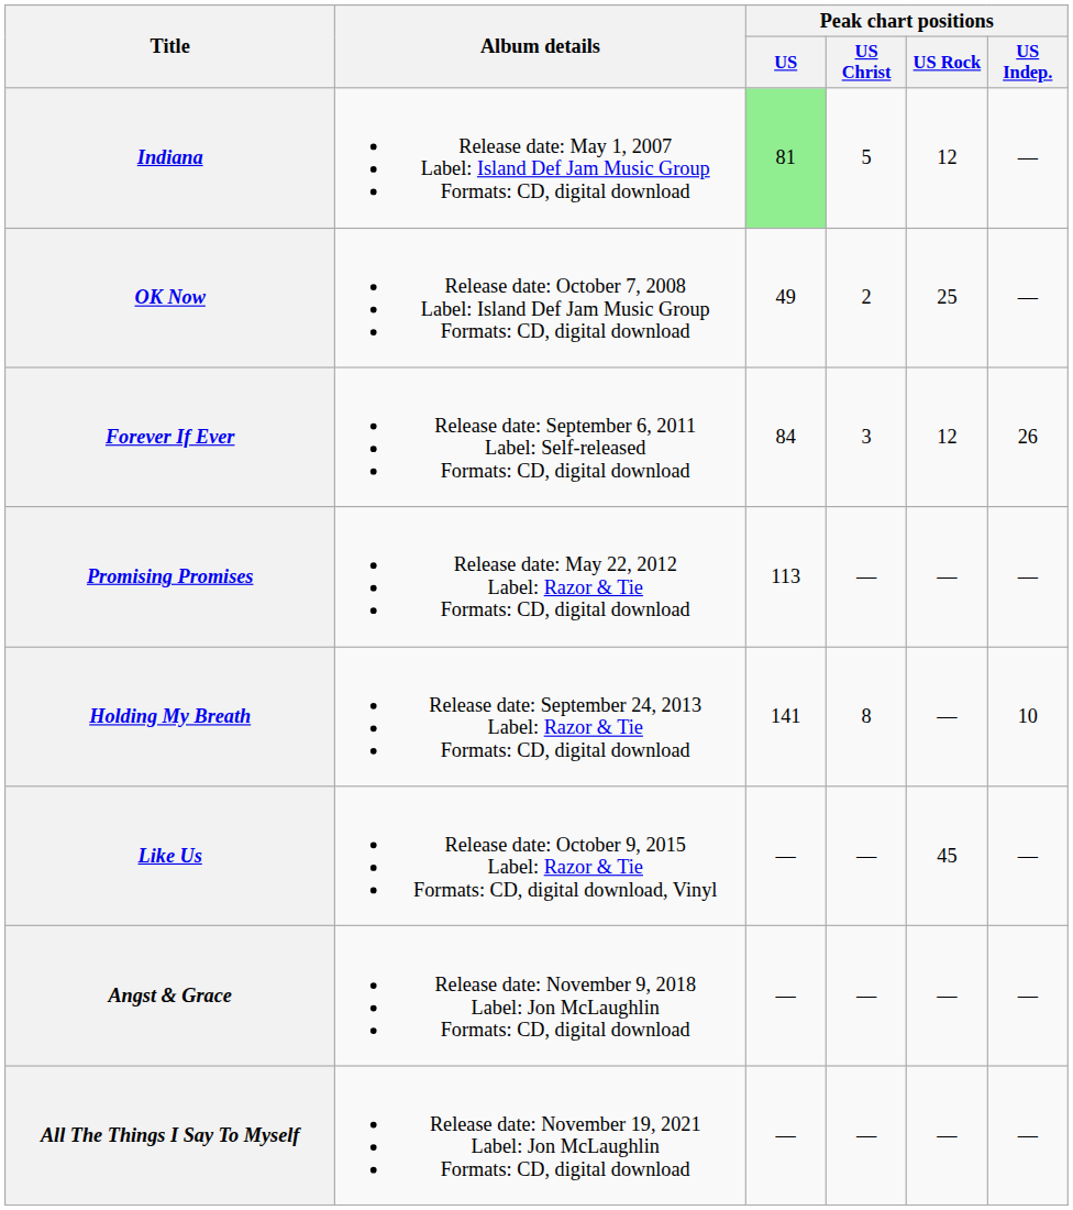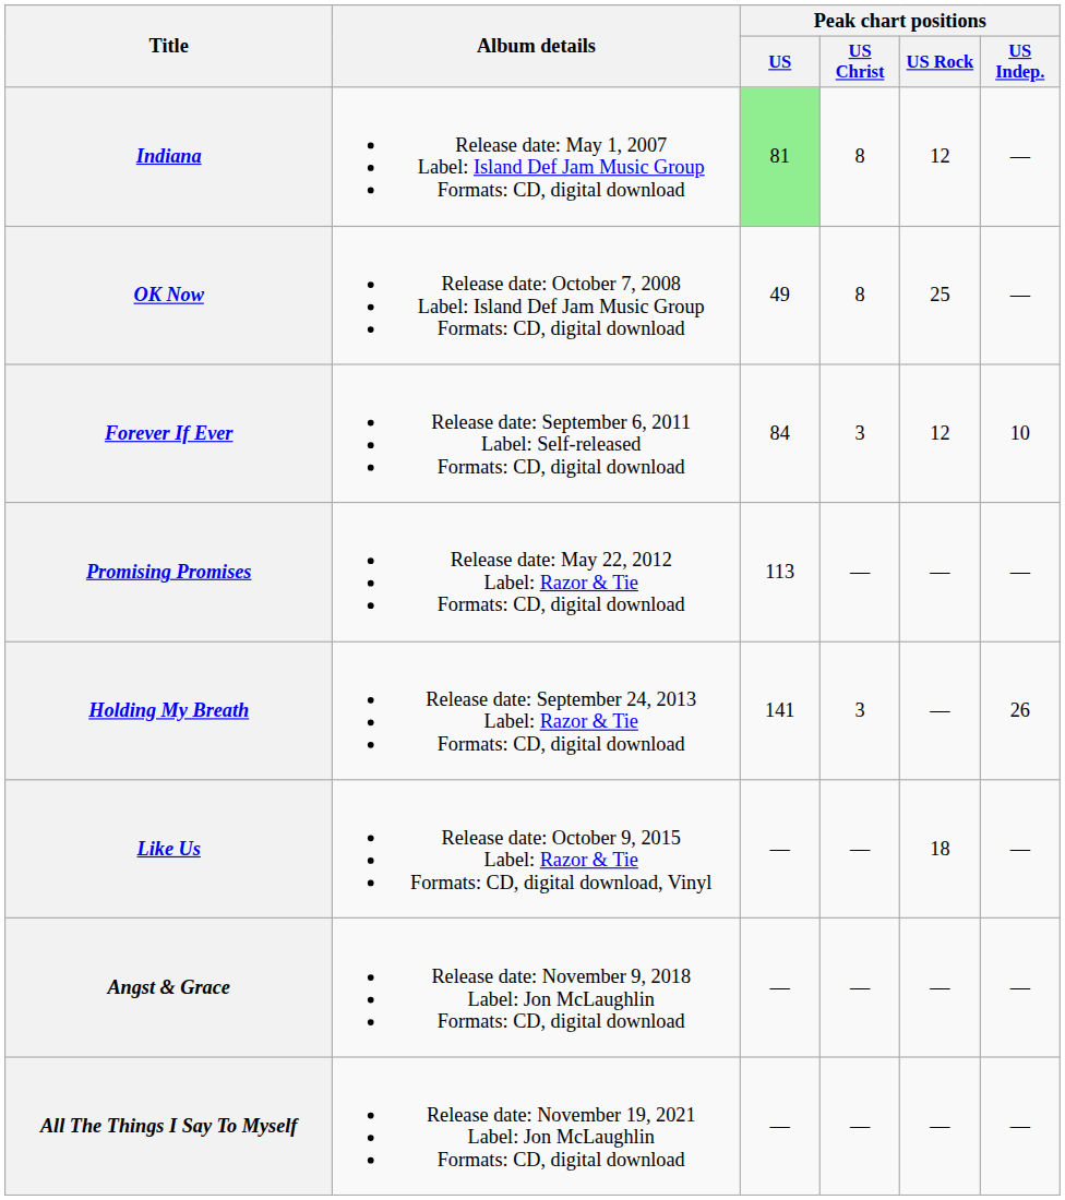Indiana | Peak chart positions / US Christ: 5 -> 8
OK Now | Peak chart positions / US Christ: 2 -> 8
Forever If Ever | Peak chart positions / US Indep.: 26 -> 10
Holding My Breath | Peak chart positions / US Christ: 8 -> 3
Holding My Breath | Peak chart positions / US Indep.: 10 -> 26
Like Us | Peak chart positions / US Rock: 45 -> 18
